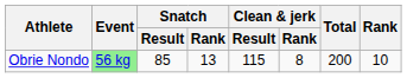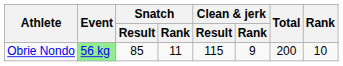Obrie Nondo | Snatch / Rank: 13 -> 11
Obrie Nondo | Clean & jerk / Rank: 8 -> 9
